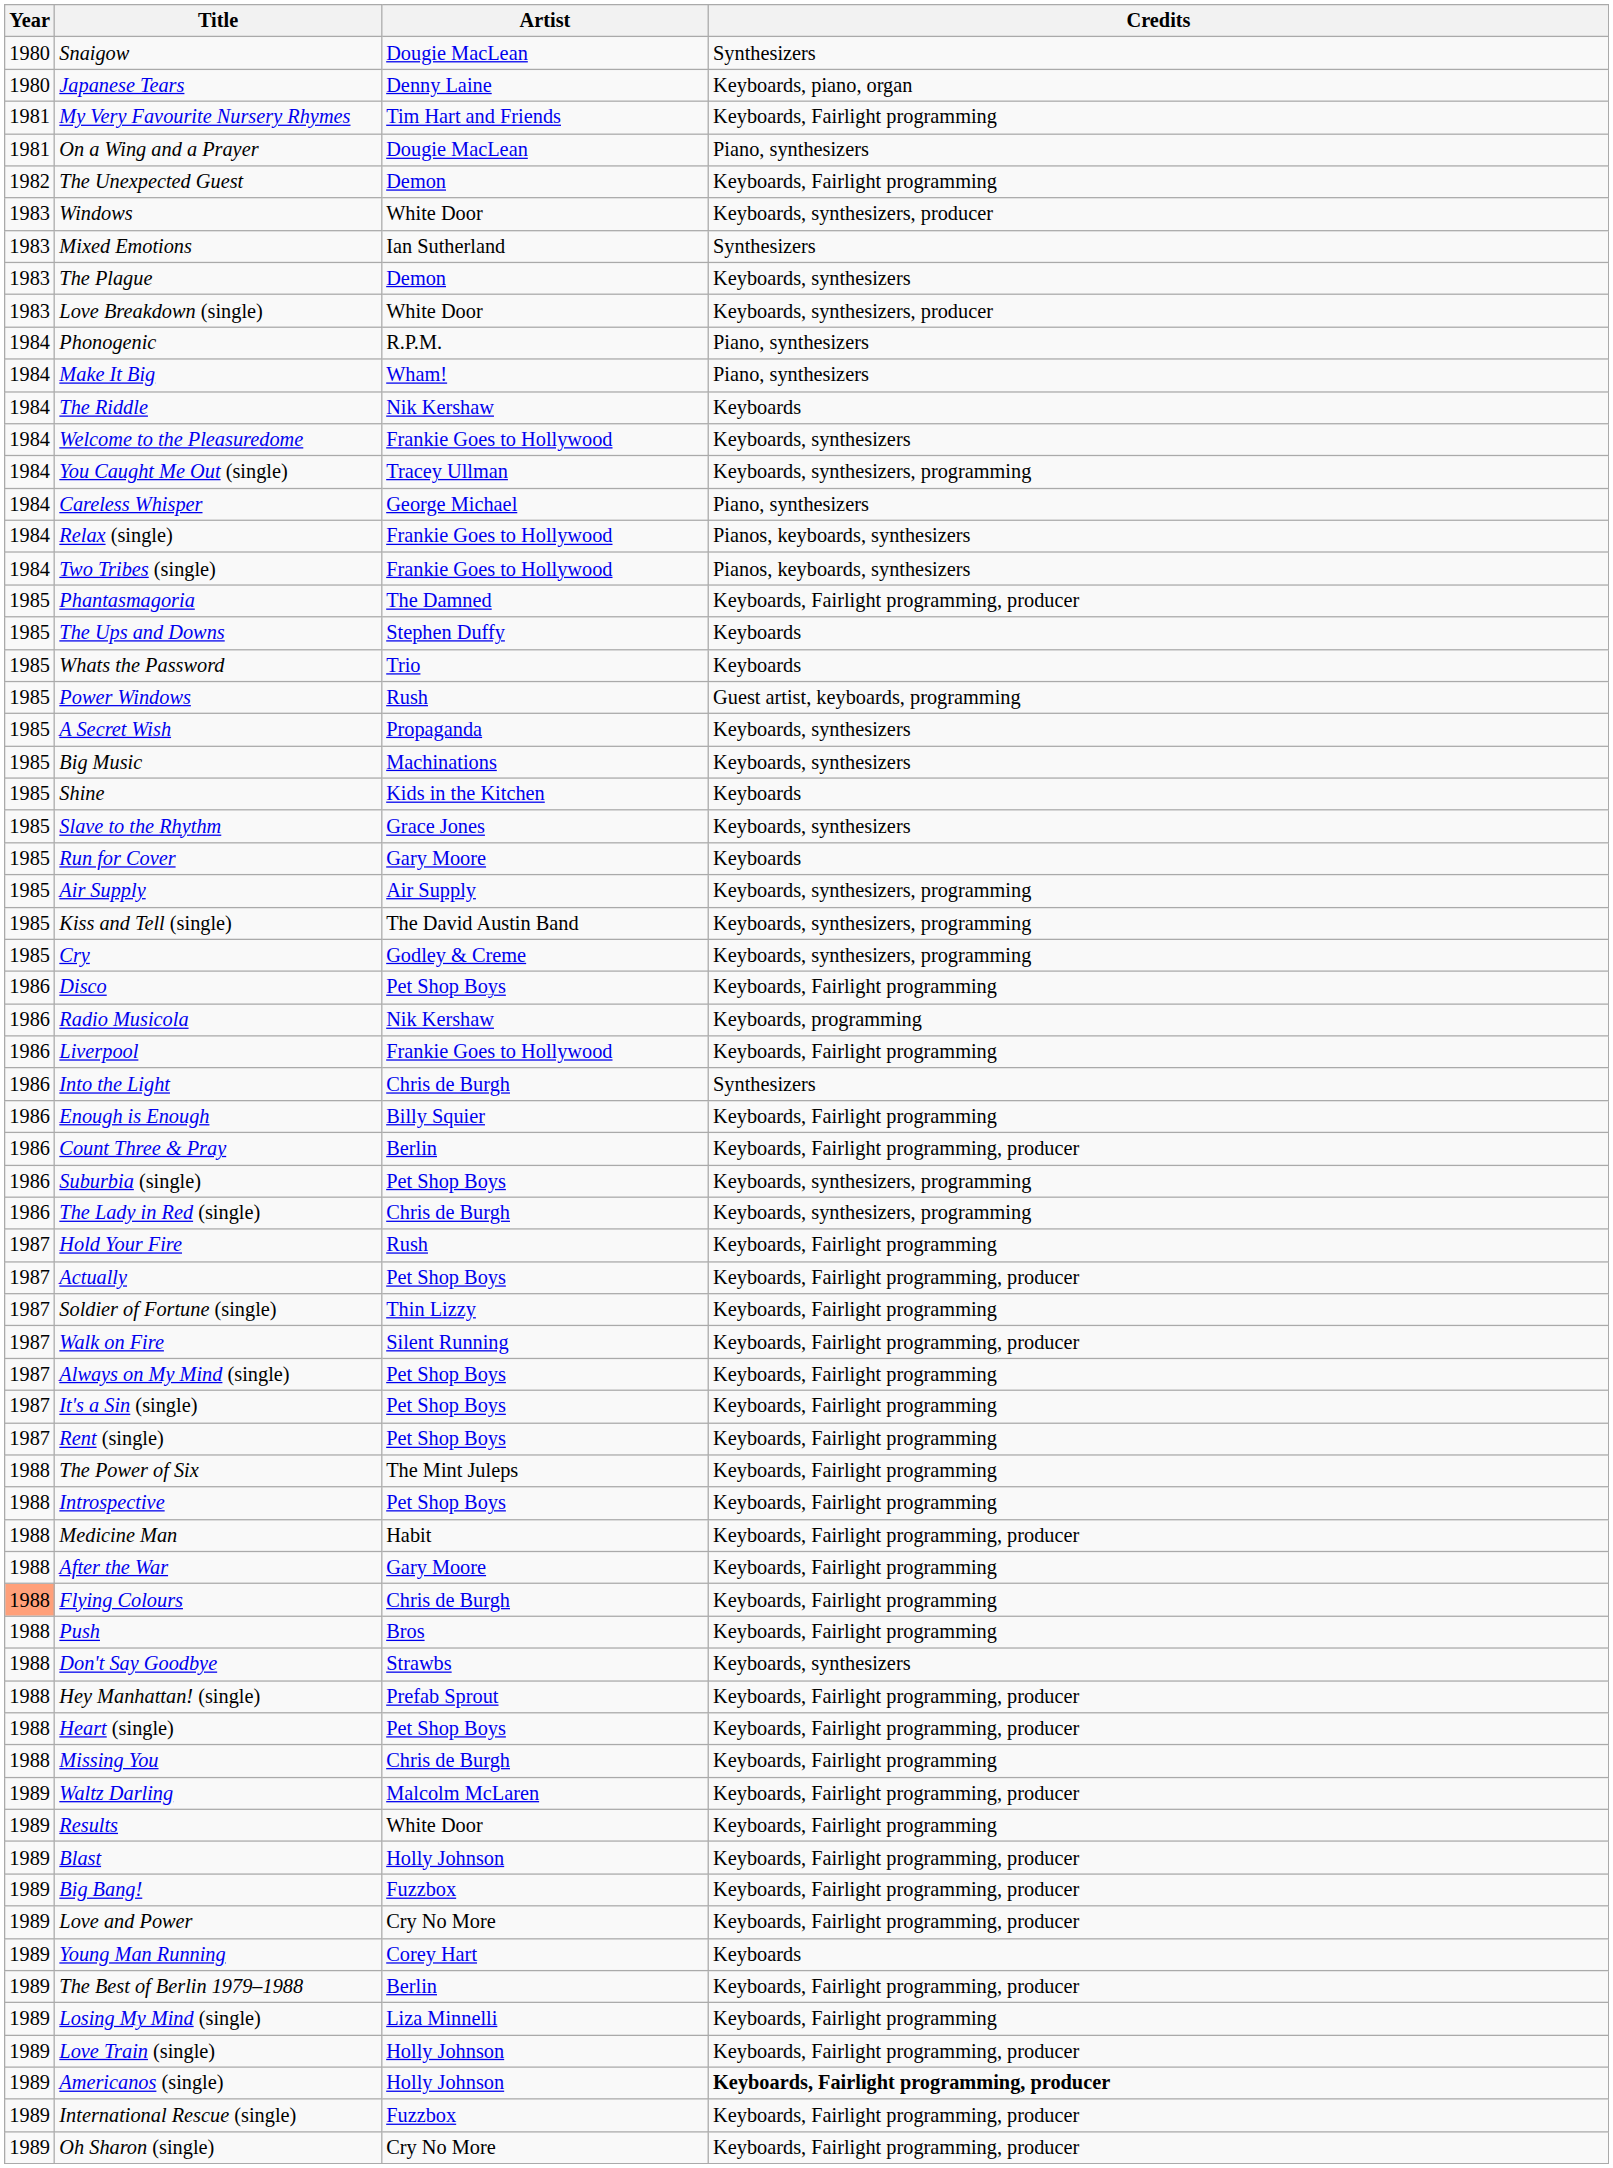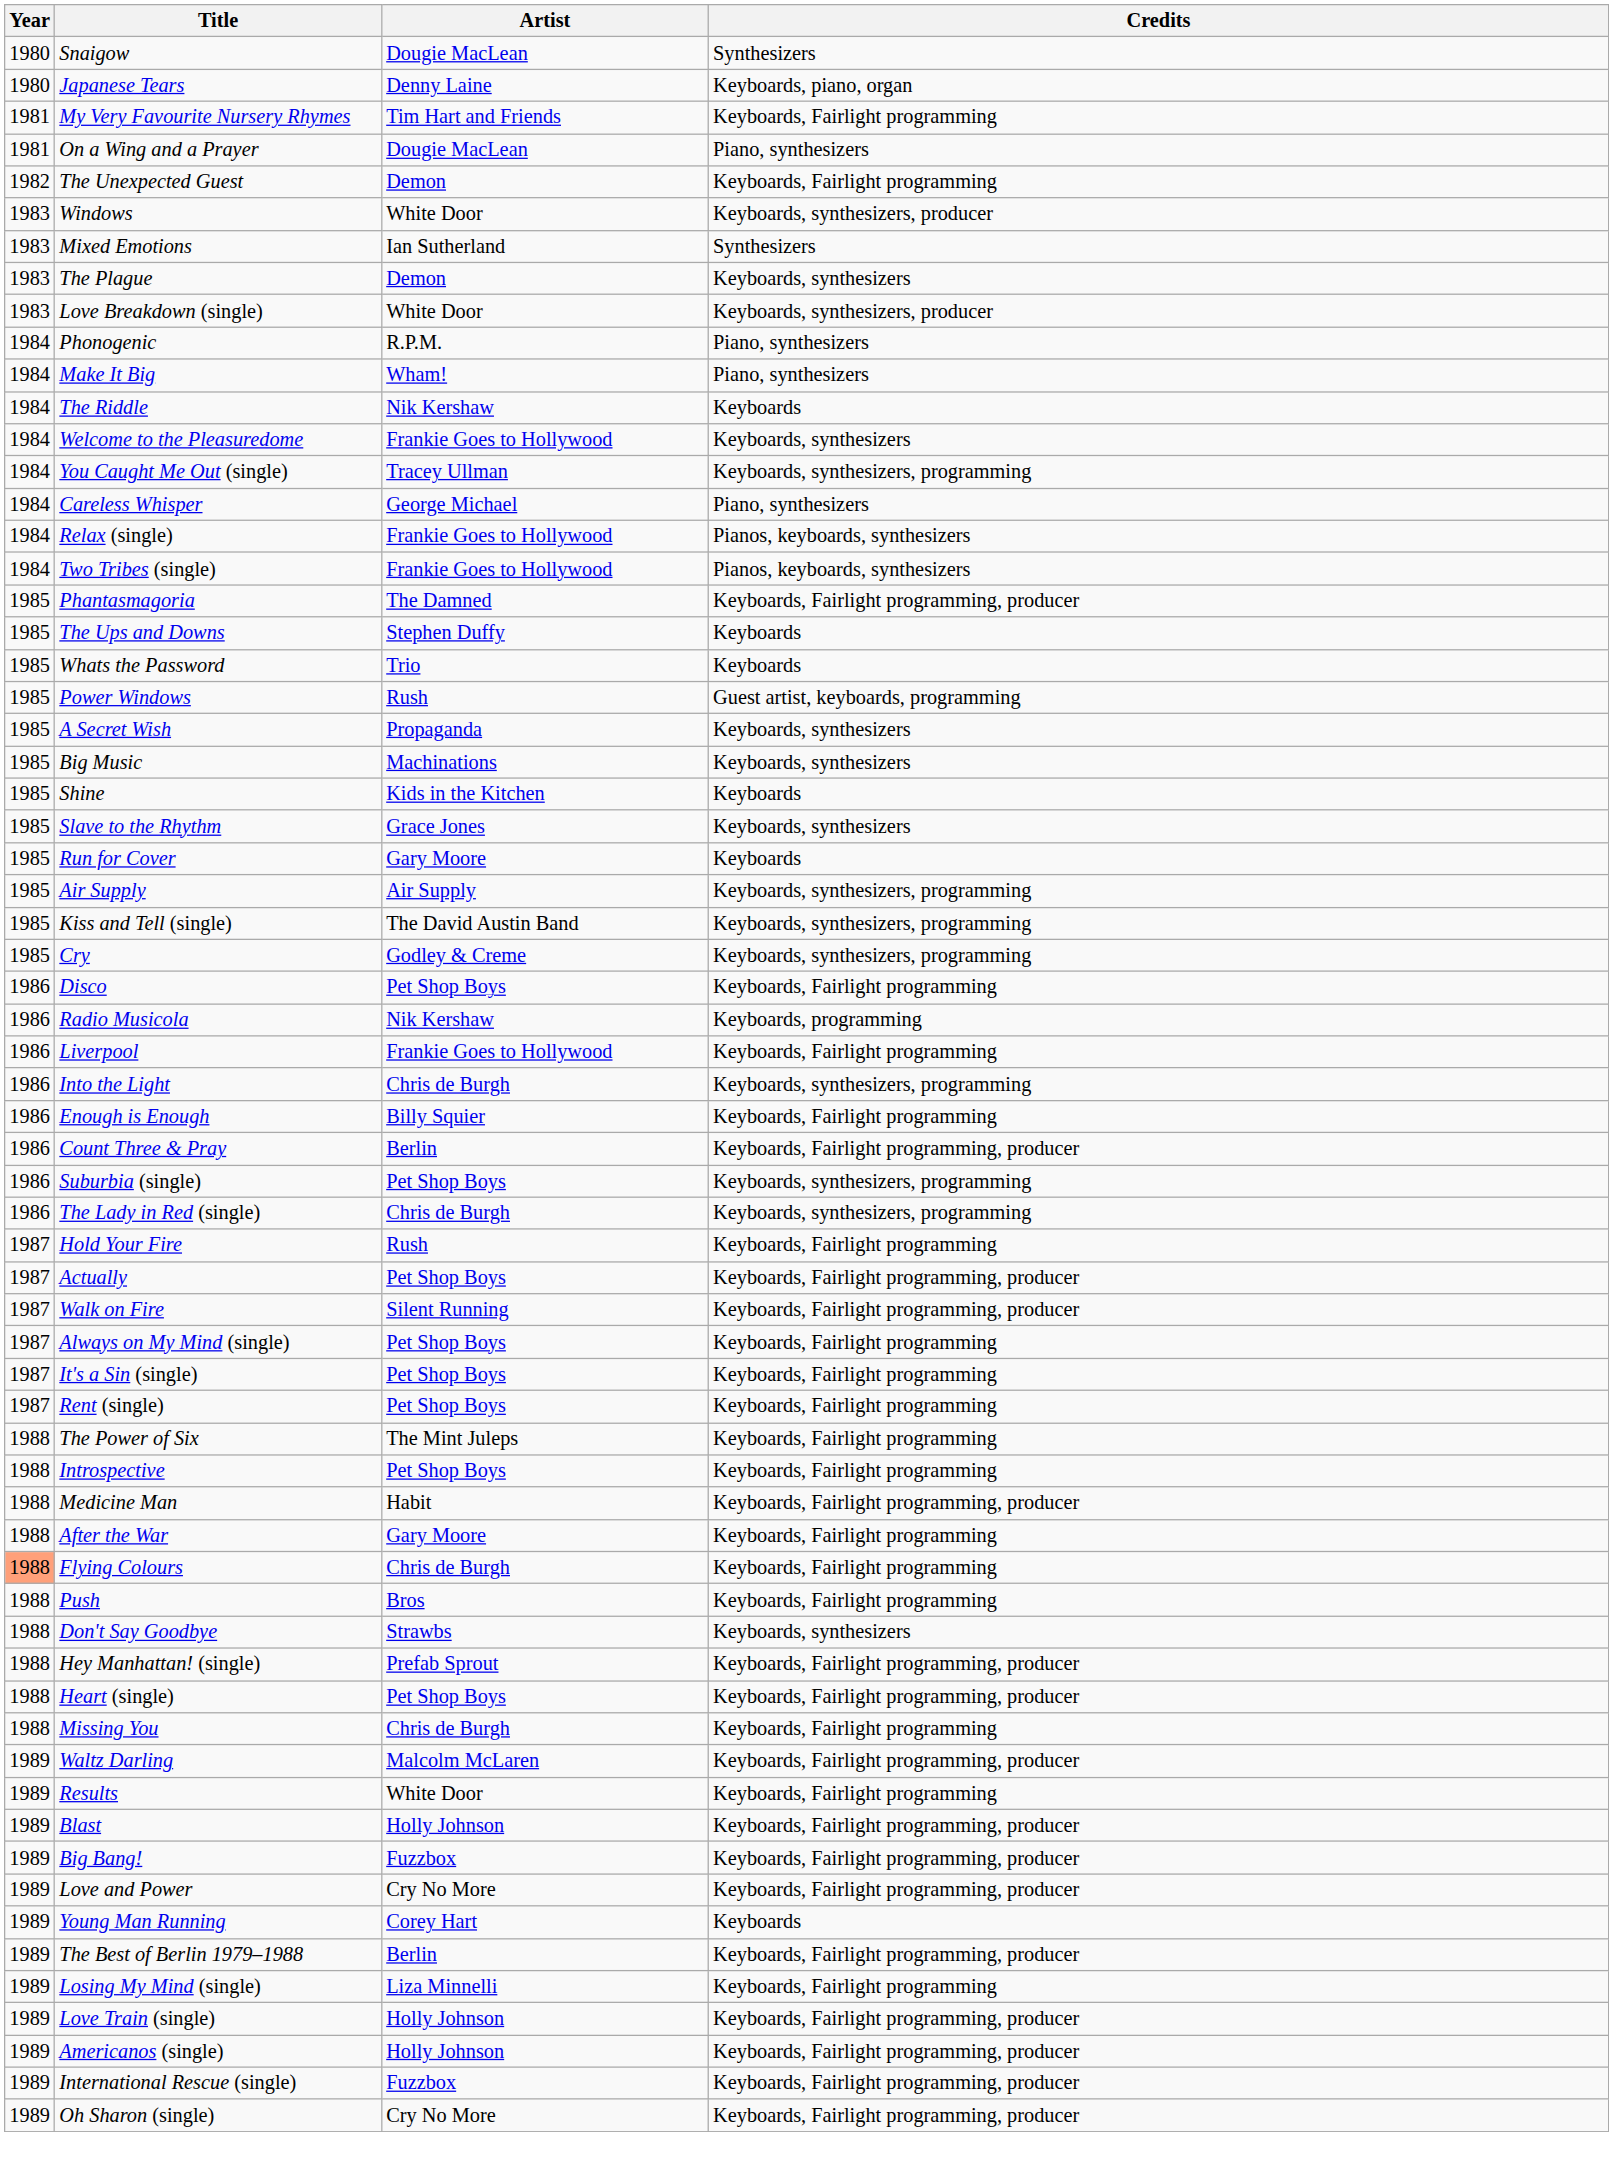Into the Light | Credits: Synthesizers -> Keyboards, synthesizers, programming
- row: 1987 | Soldier of Fortune (single) | Thin Lizzy | Keyboards, Fairlight programming
Americanos (single) | Credits: bold -> normal
